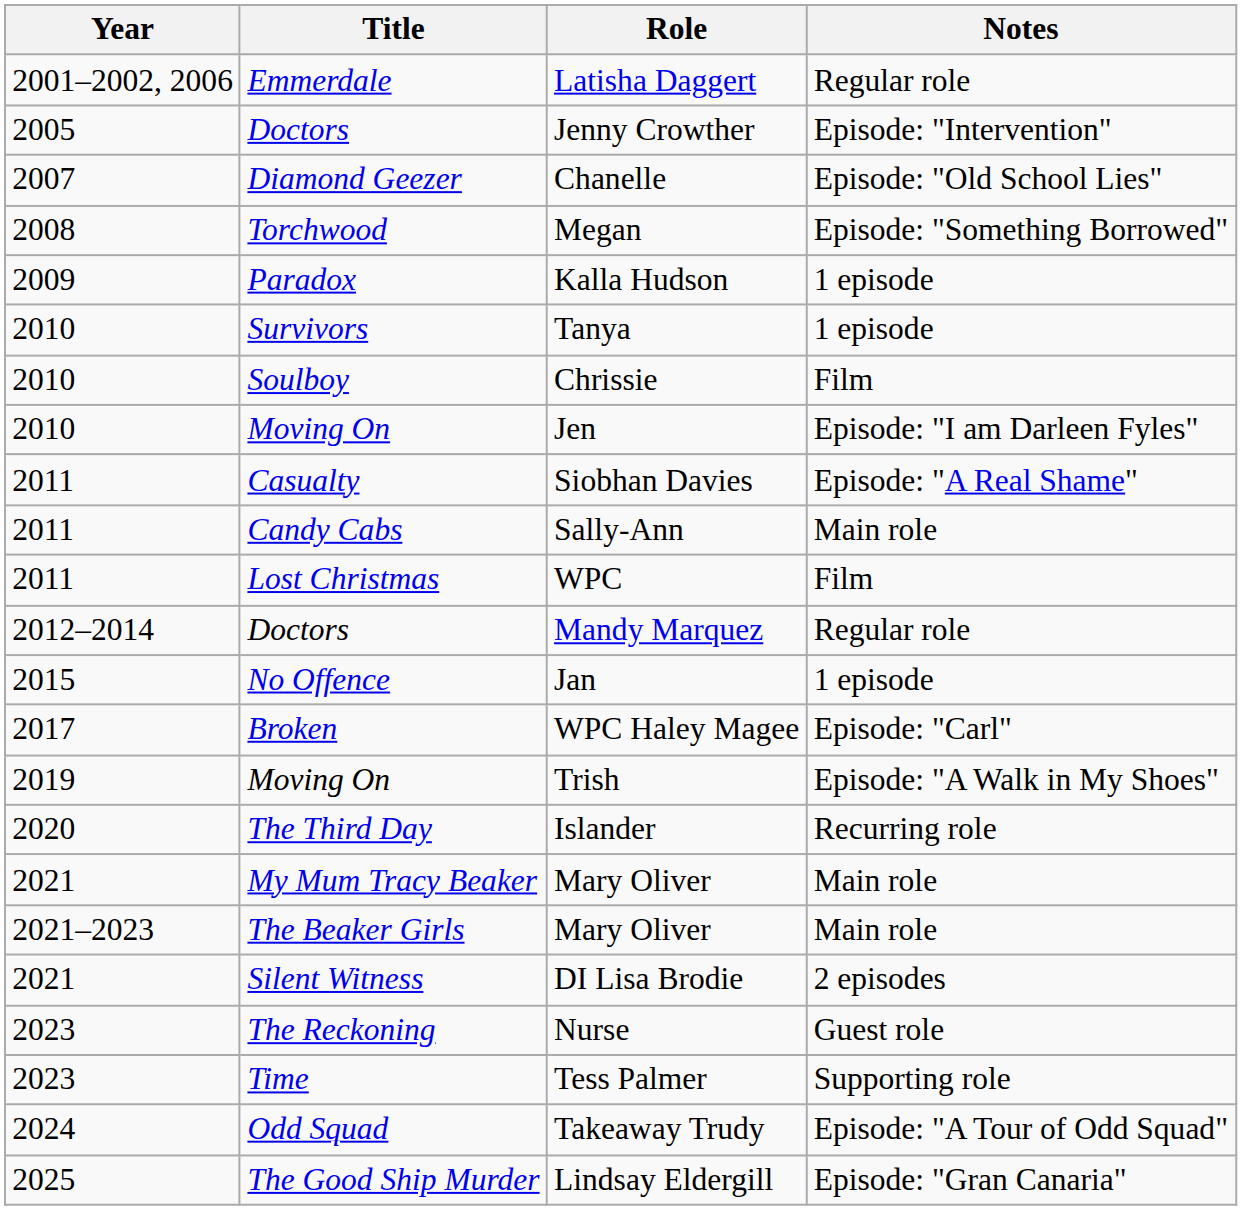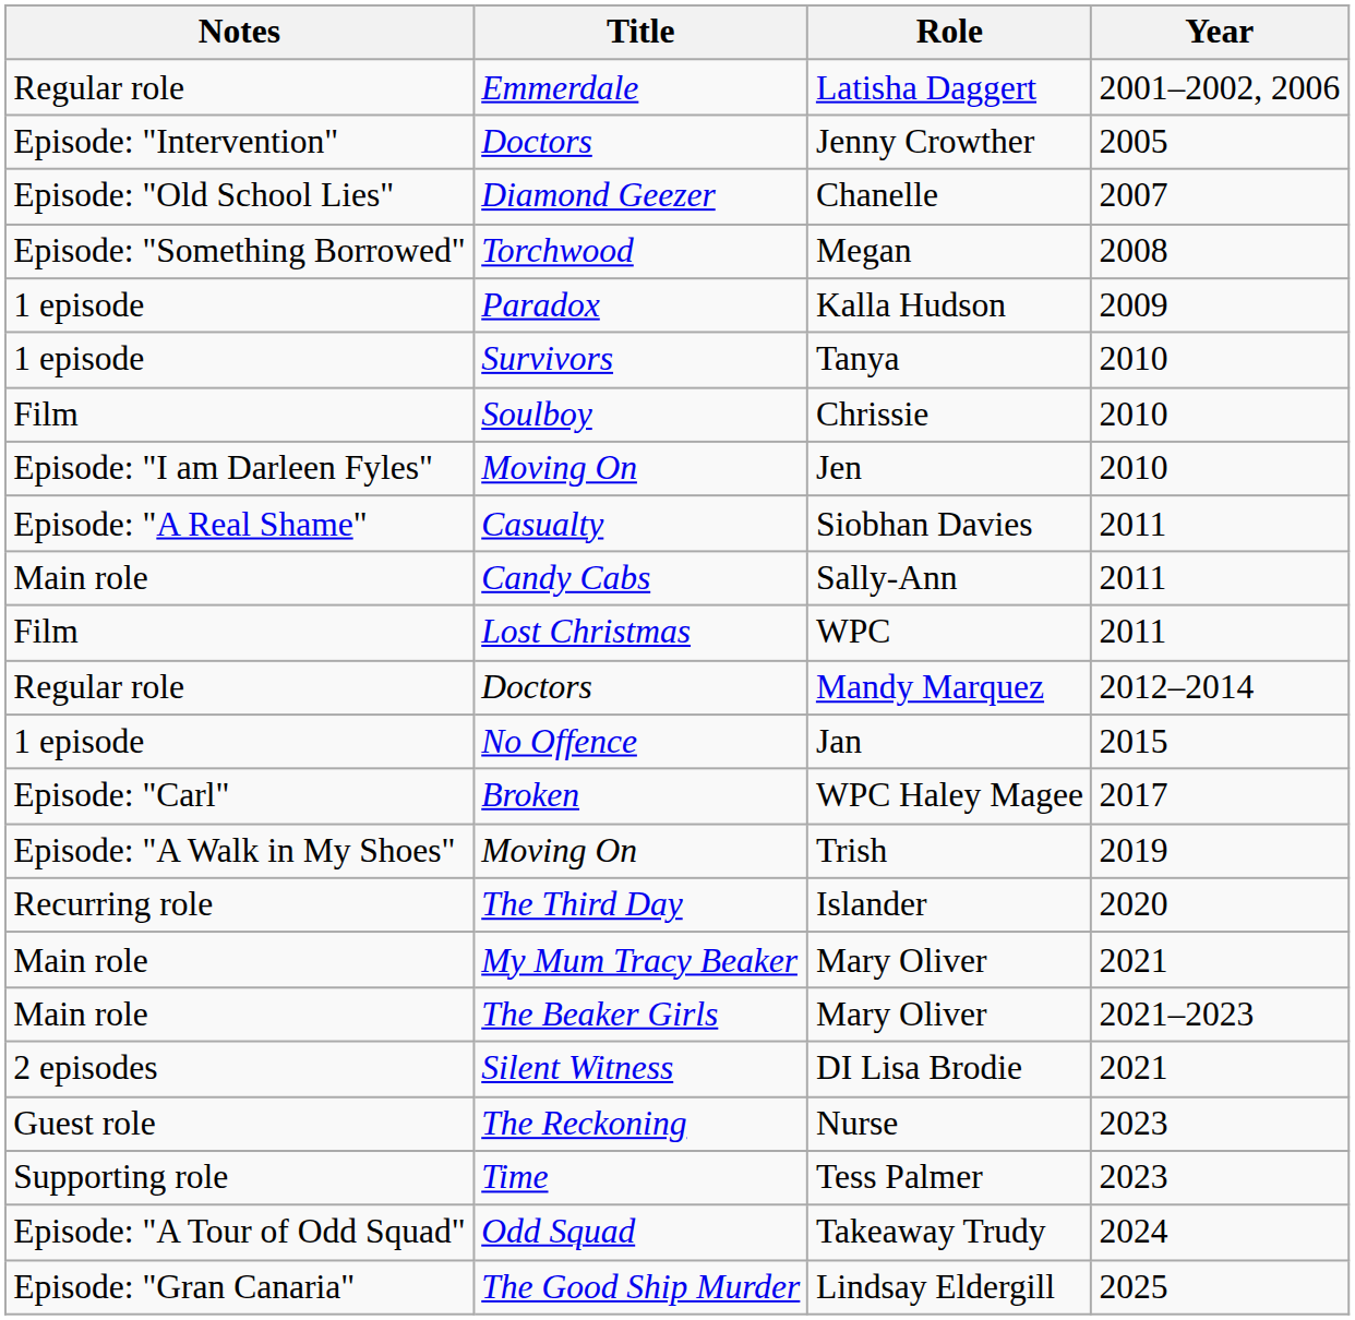columns swapped: Year <-> Notes
